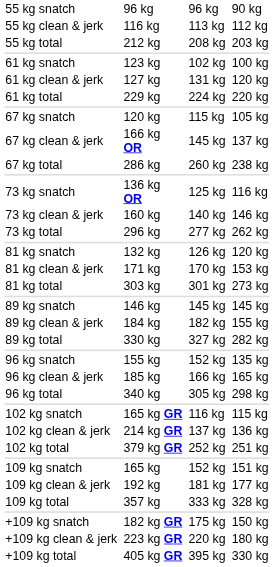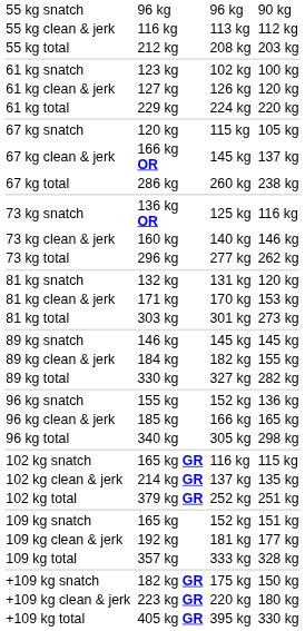61 kg clean & jerk | column 5: 131 kg -> 126 kg
81 kg snatch | column 5: 126 kg -> 131 kg
96 kg snatch | column 7: 135 kg -> 136 kg
102 kg clean & jerk | column 7: 136 kg -> 135 kg
